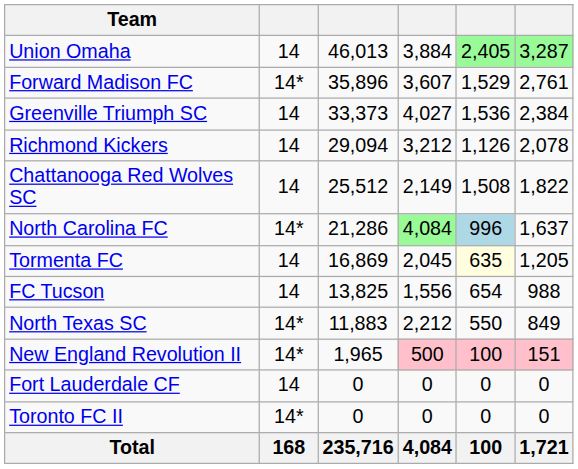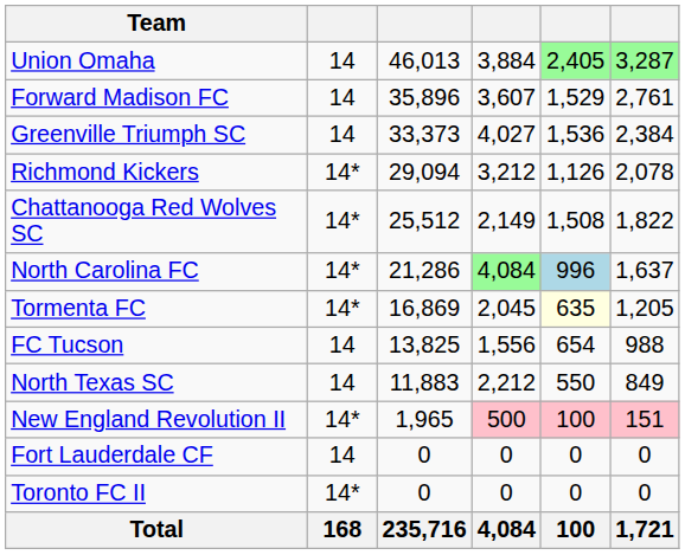Forward Madison FC | column 2: 14* -> 14
Richmond Kickers | column 2: 14 -> 14*
Chattanooga Red Wolves SC | column 2: 14 -> 14*
Tormenta FC | column 2: 14 -> 14*
North Texas SC | column 2: 14* -> 14
